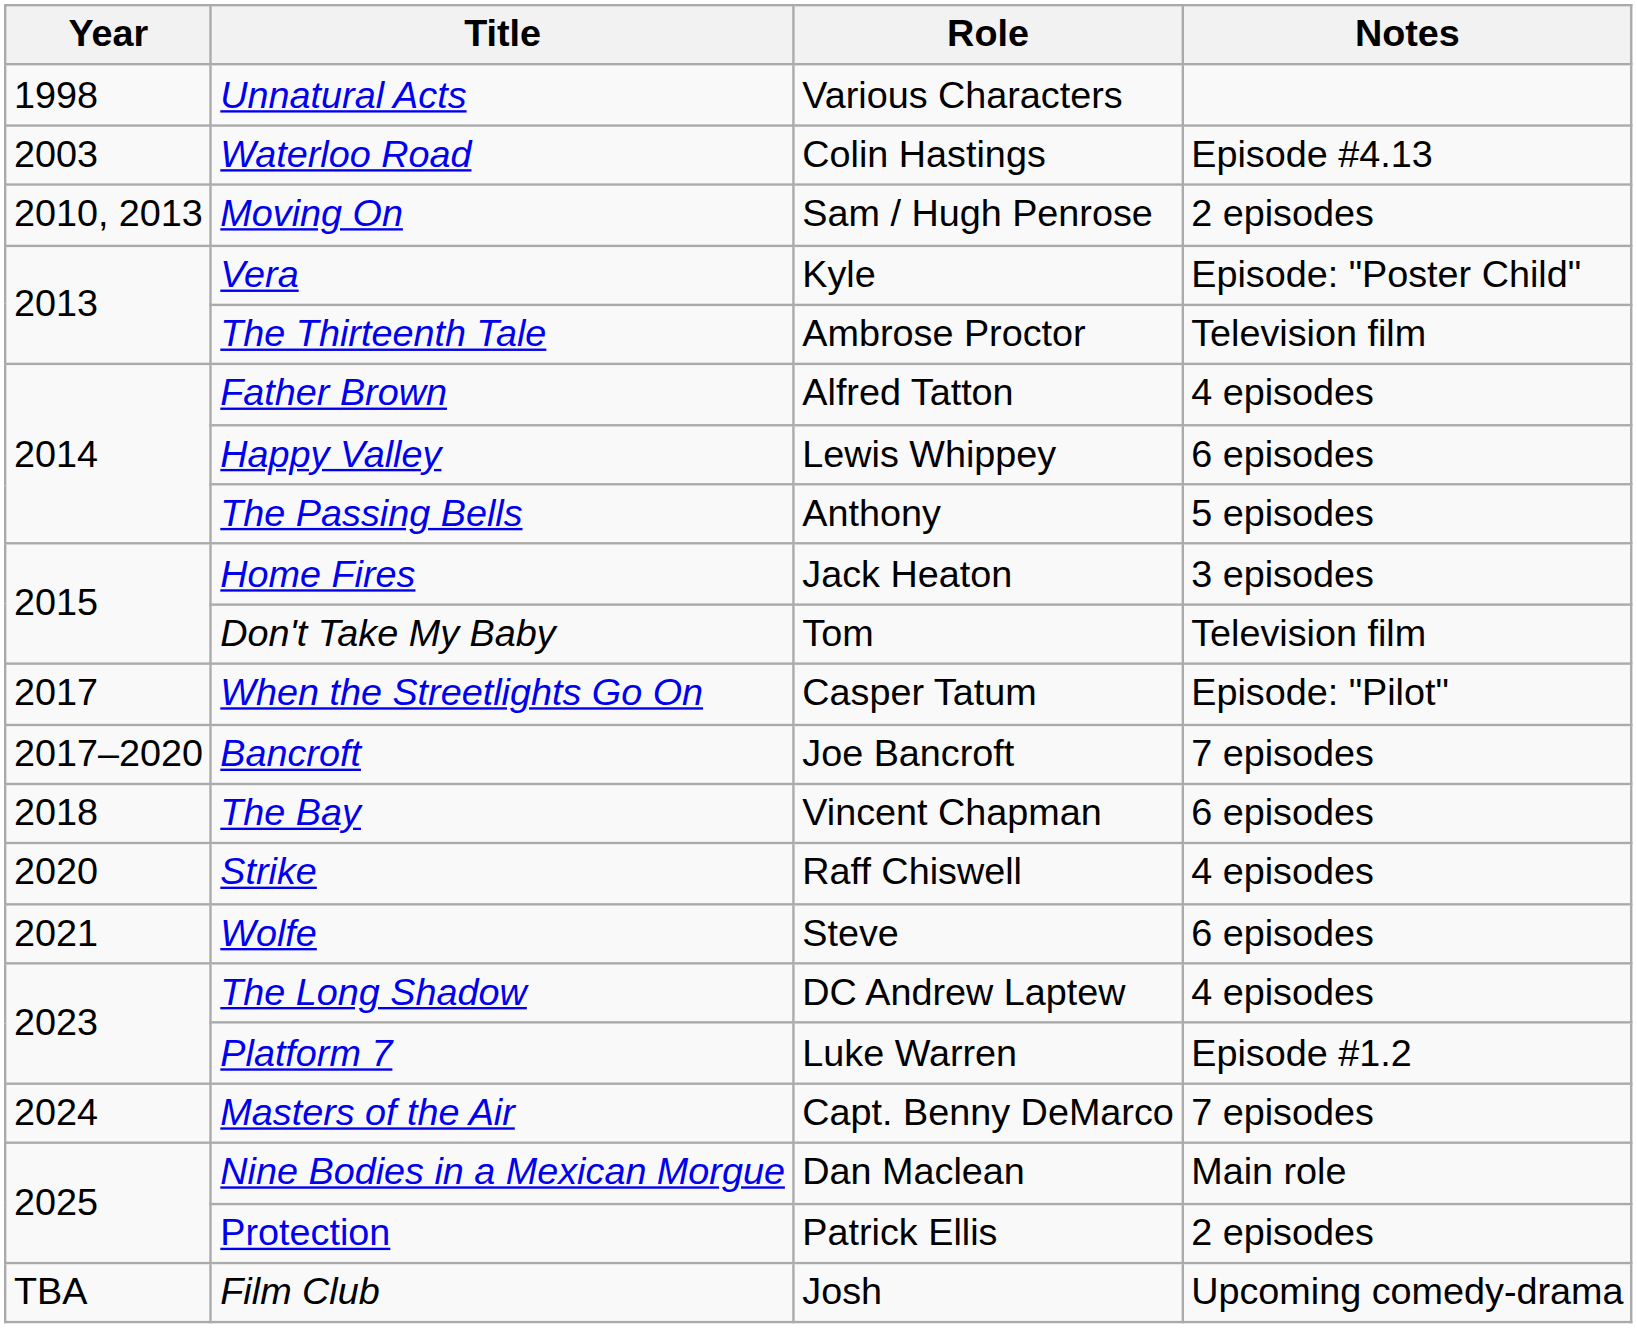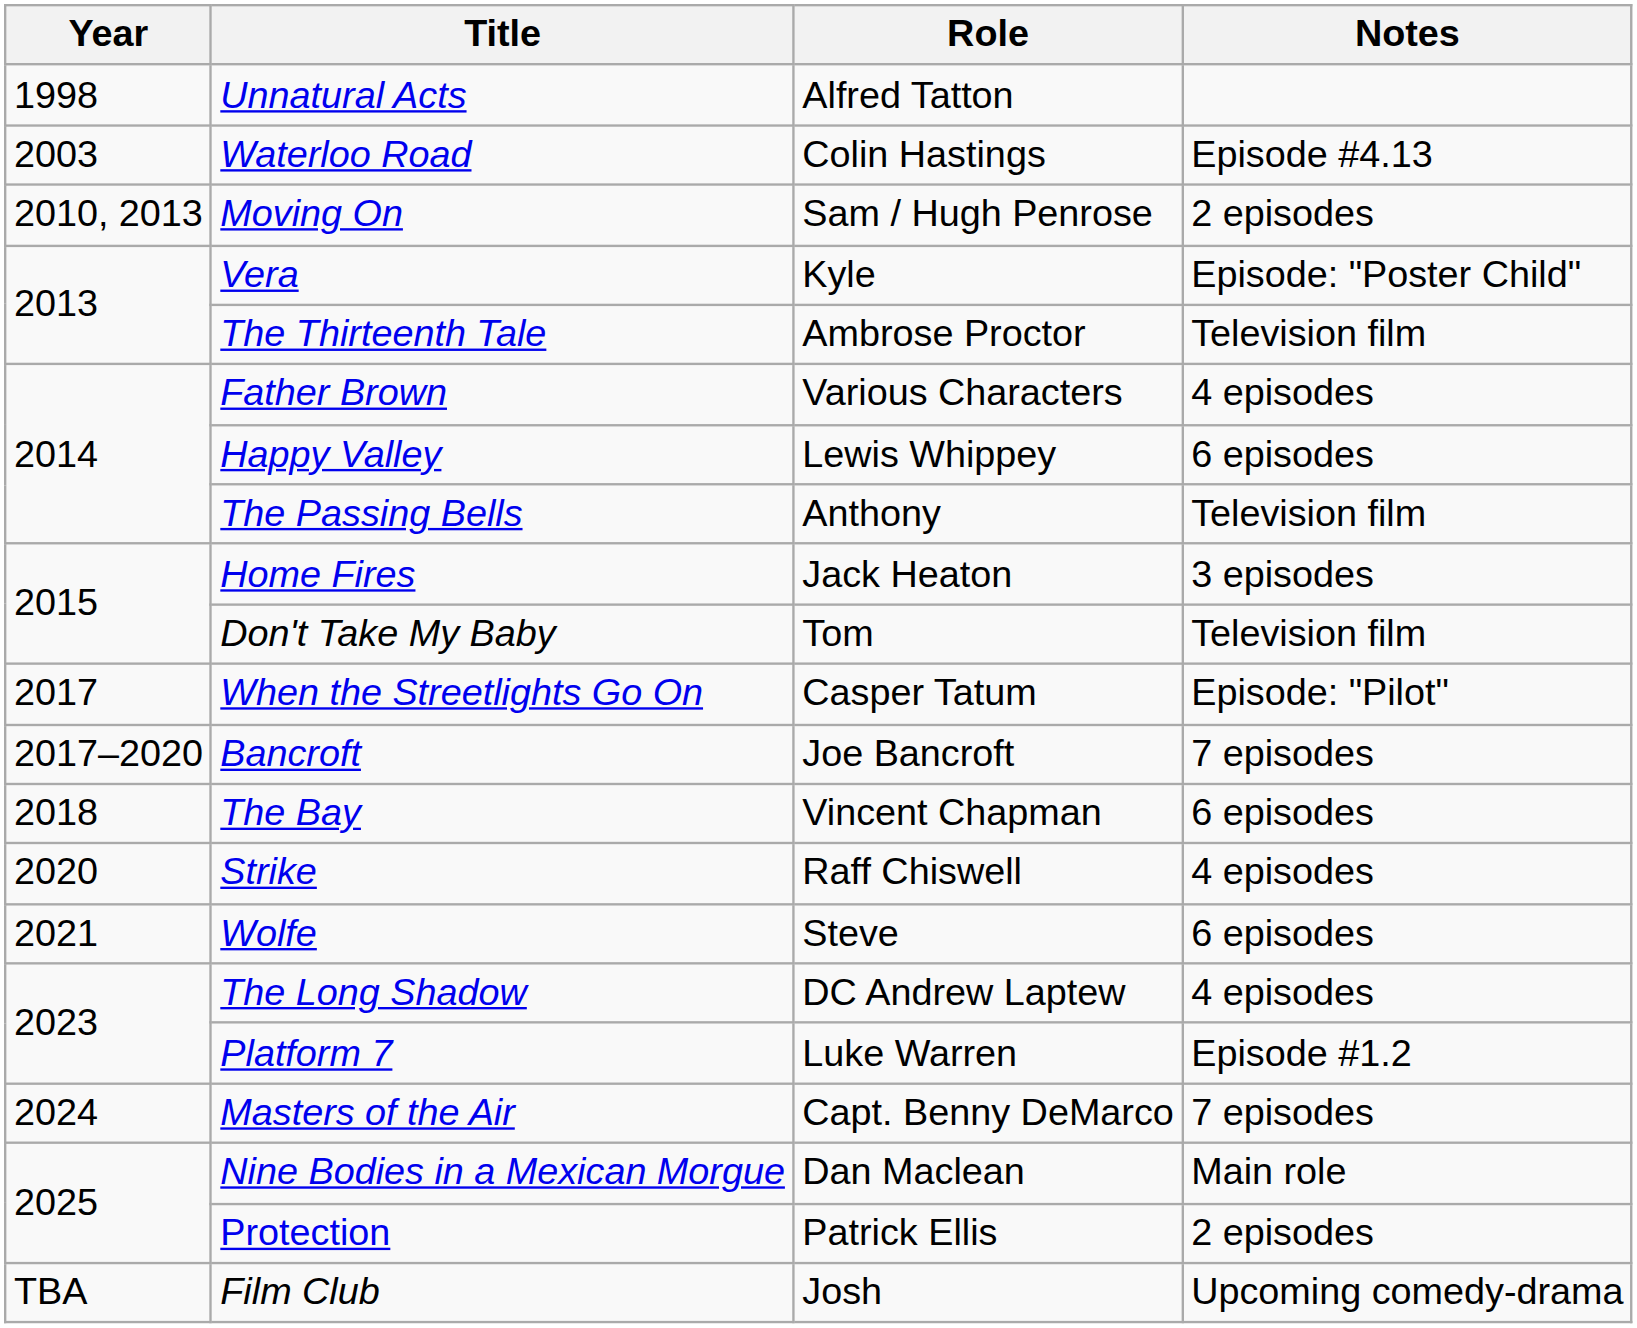Unnatural Acts | Role: Various Characters -> Alfred Tatton
Father Brown | Role: Alfred Tatton -> Various Characters
The Passing Bells | Notes: 5 episodes -> Television film
